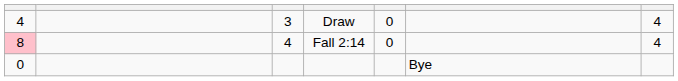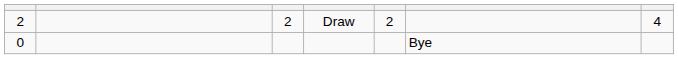Draw | column 1: 4 -> 2
Draw | column 3: 3 -> 2
Draw | column 5: 0 -> 2
- row: 8 | 4 | Fall 2:14 | 0 | 4
